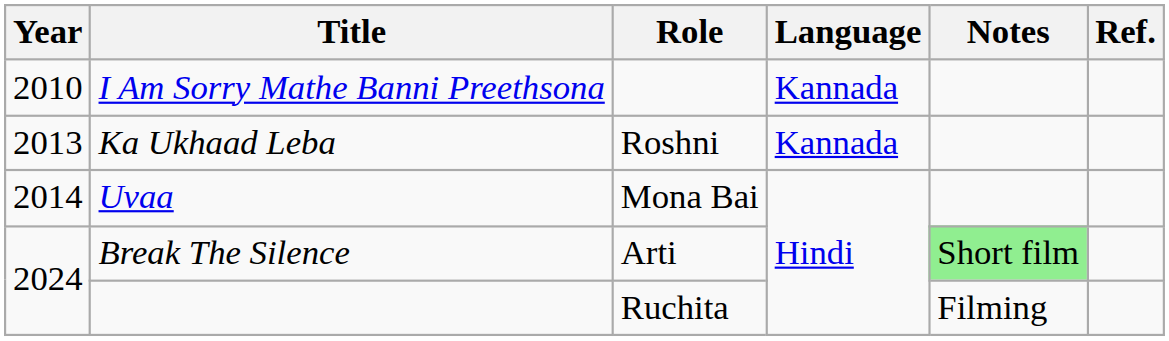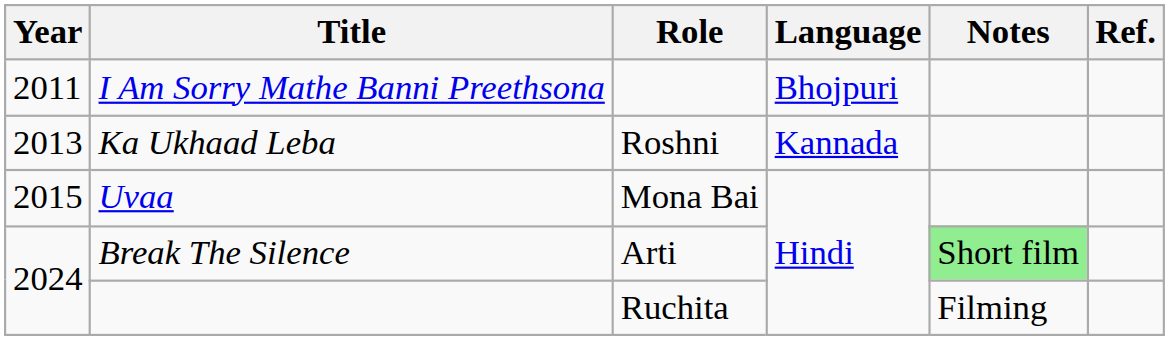I Am Sorry Mathe Banni Preethsona | Year: 2010 -> 2011
I Am Sorry Mathe Banni Preethsona | Language: Kannada -> Bhojpuri
Uvaa | Year: 2014 -> 2015
